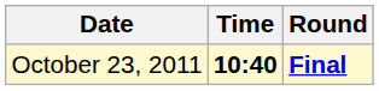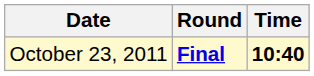columns swapped: Time <-> Round
